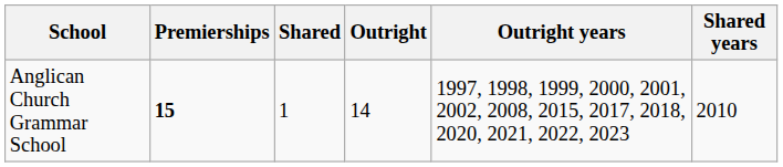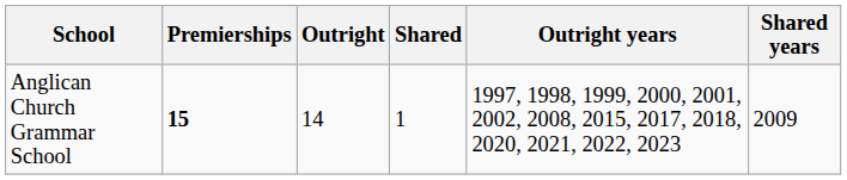columns swapped: Outright <-> Shared
Anglican Church Grammar School | Shared years: 2010 -> 2009
